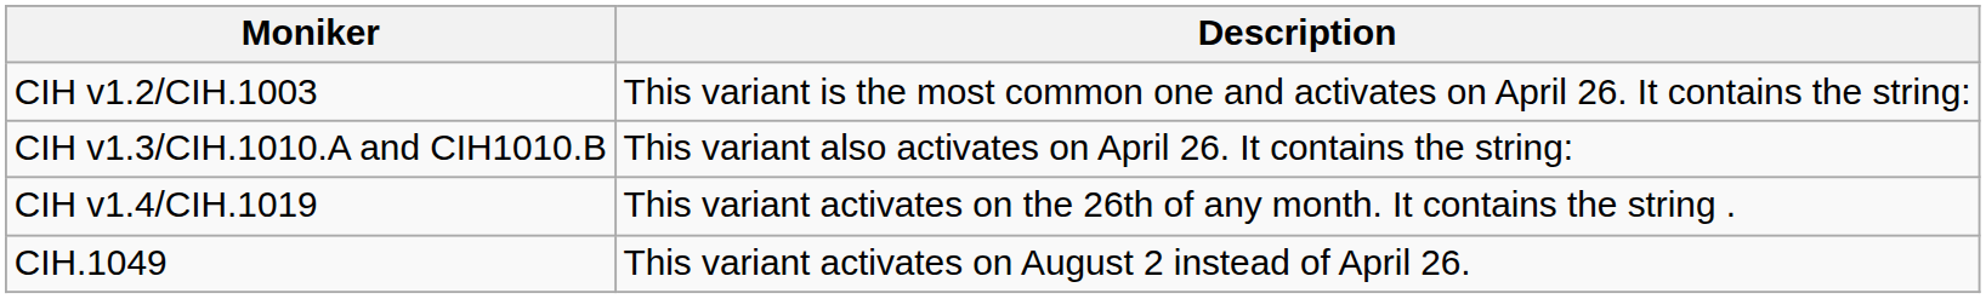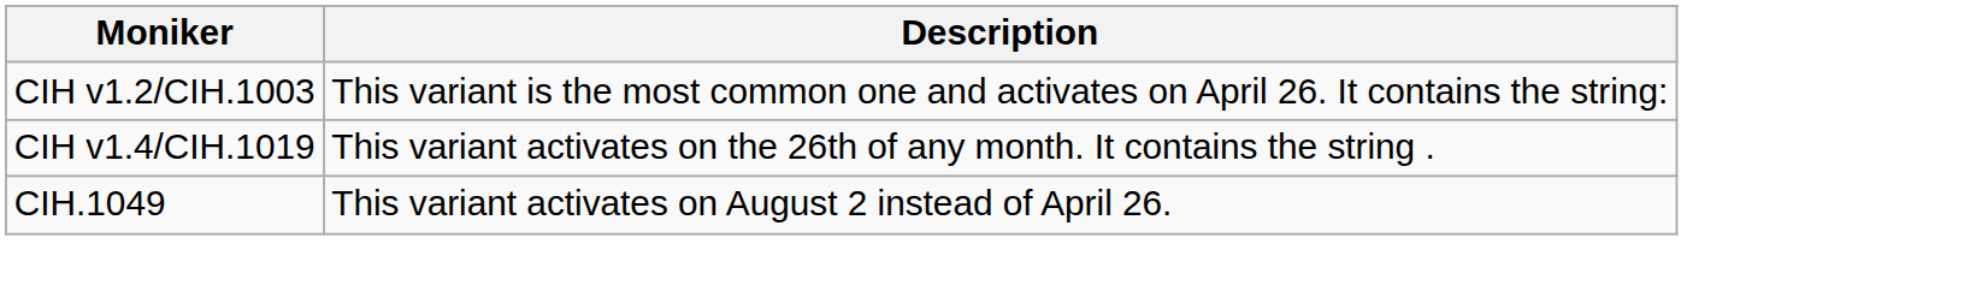- row: CIH v1.3/CIH.1010.A and CIH1010.B | This variant also activates on April 26. It contains the string:
